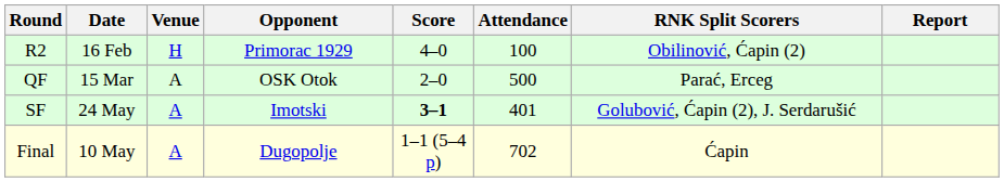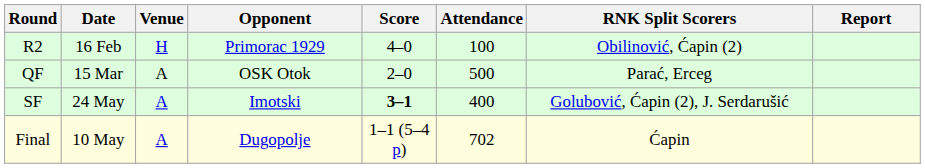SF | Attendance: 401 -> 400
